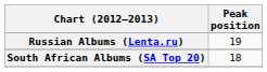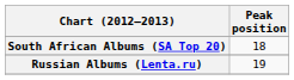rows swapped: Russian Albums (Lenta.ru) <-> South African Albums (SA Top 20)
